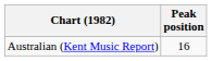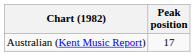Australian (Kent Music Report) | Peak position: 16 -> 17
